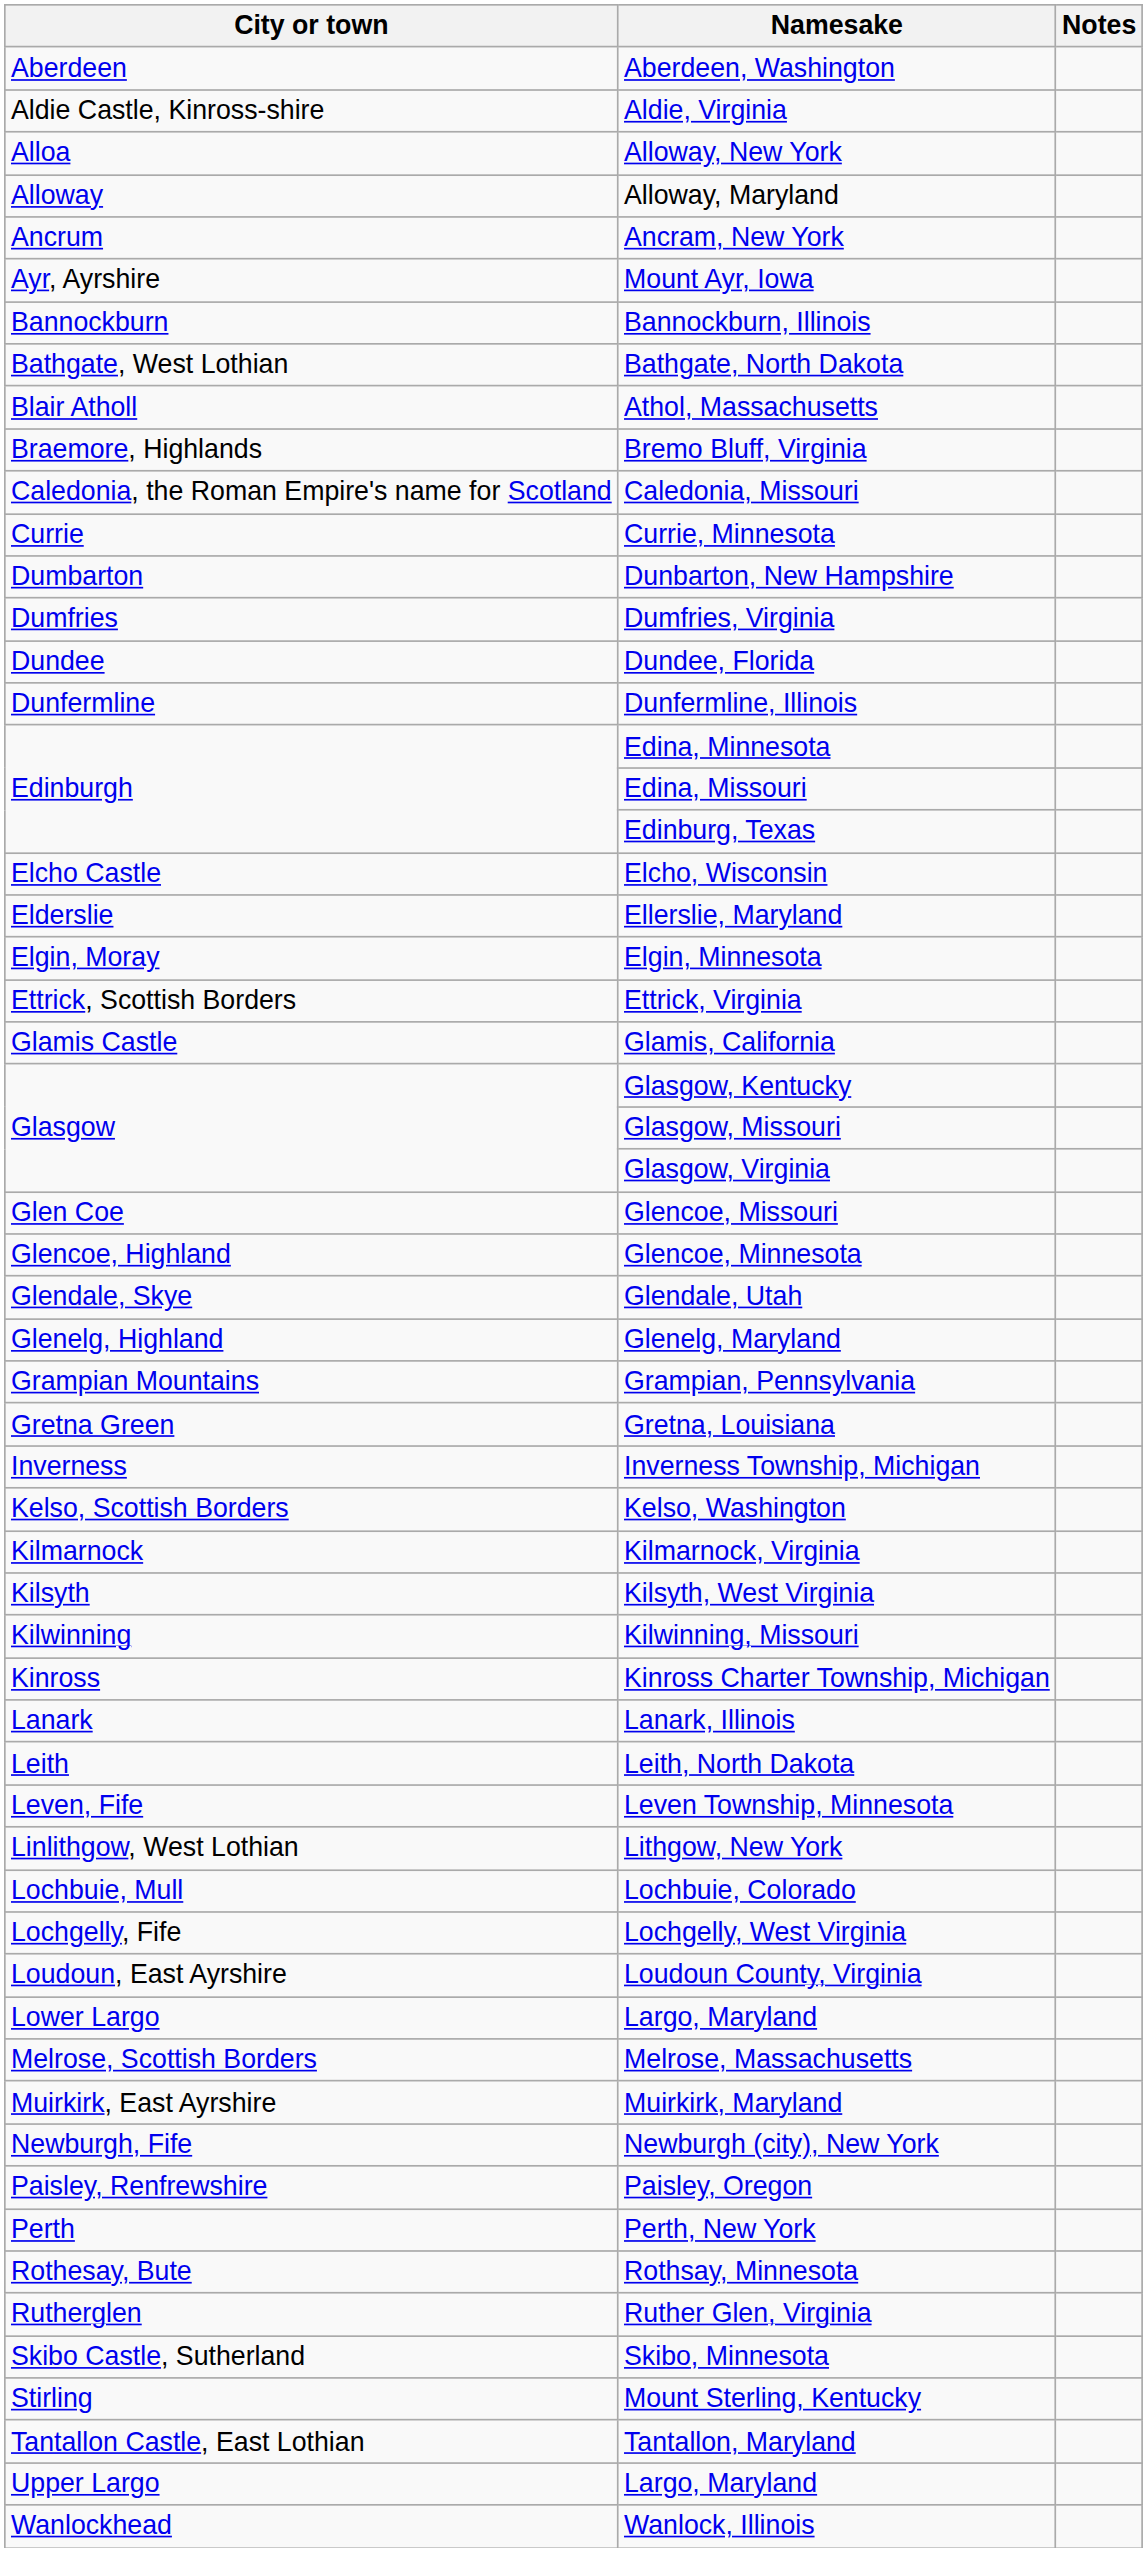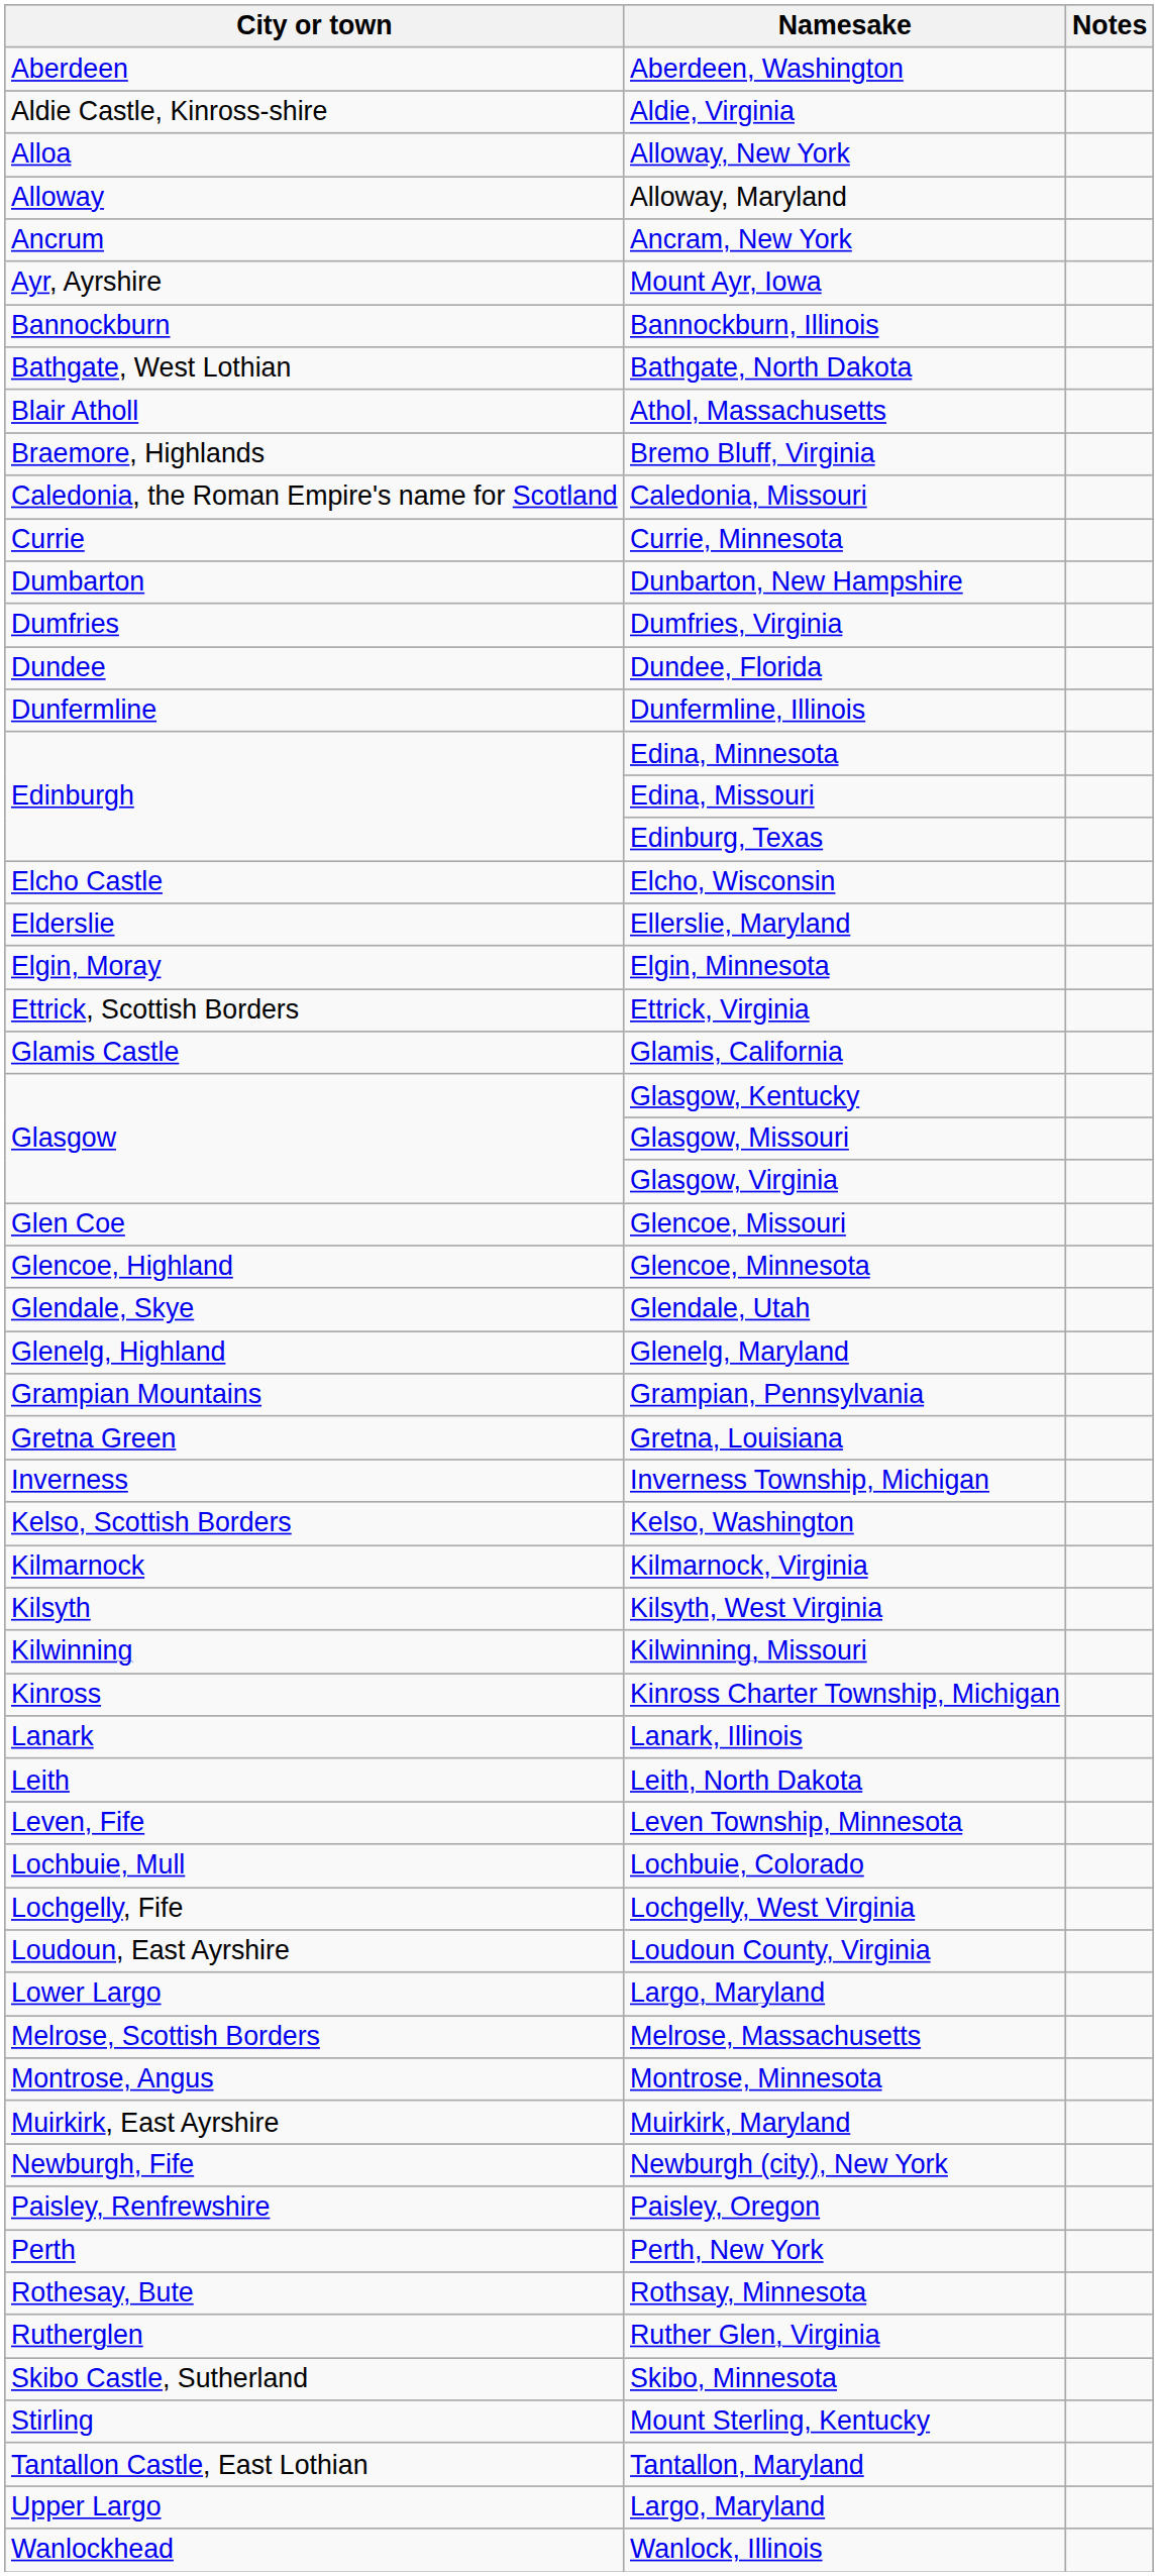- row: Linlithgow, West Lothian | Lithgow, New York
+ row: Montrose, Angus | Montrose, Minnesota
